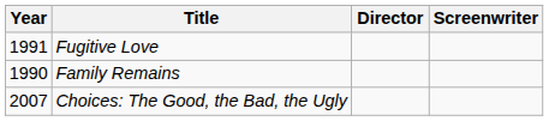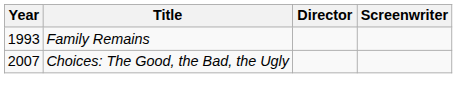- row: 1991 | Fugitive Love
Family Remains | Year: 1990 -> 1993
